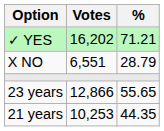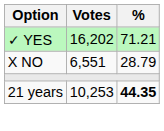- row: 23 years | 12,866 | 55.65
21 years | %: normal -> bold
